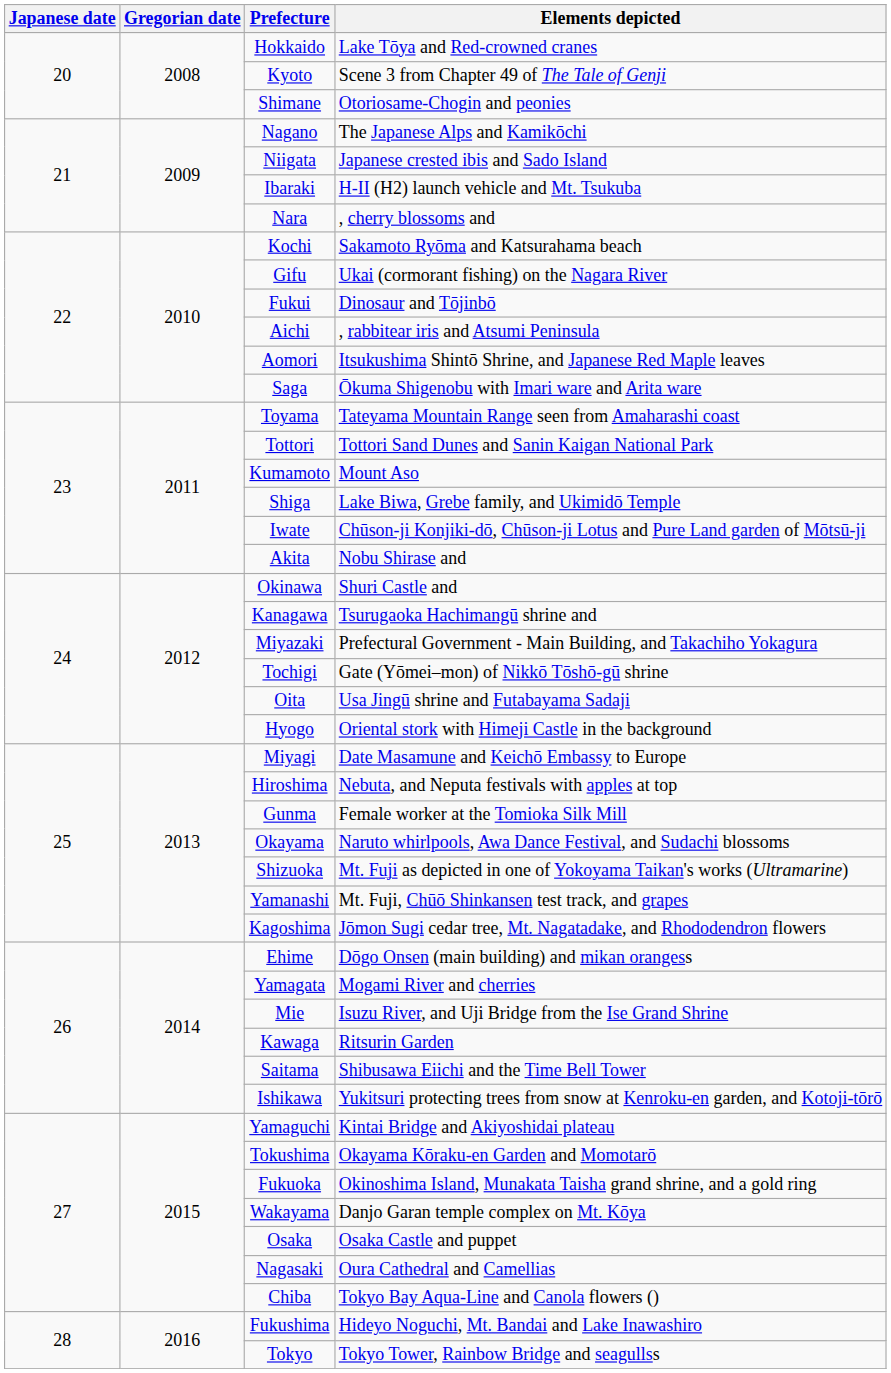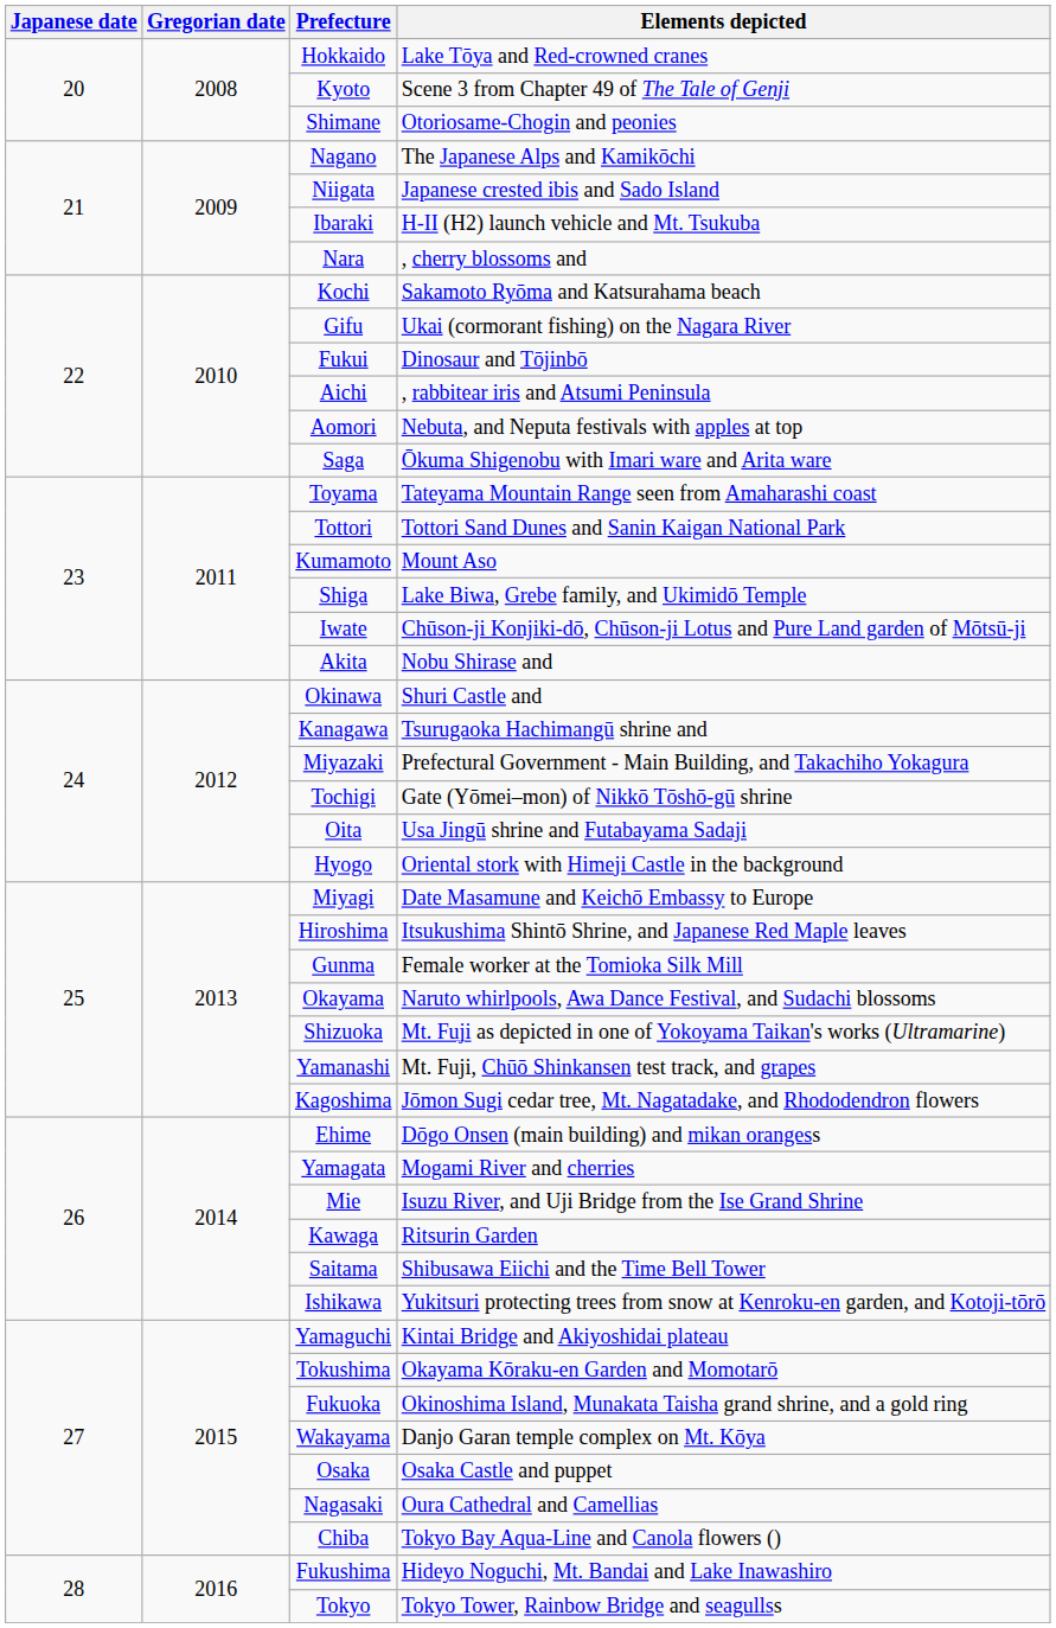Aomori | Elements depicted: Itsukushima Shintō Shrine, and Japanese Red Maple leaves -> Nebuta, and Neputa festivals with apples at top
Hiroshima | Elements depicted: Nebuta, and Neputa festivals with apples at top -> Itsukushima Shintō Shrine, and Japanese Red Maple leaves
